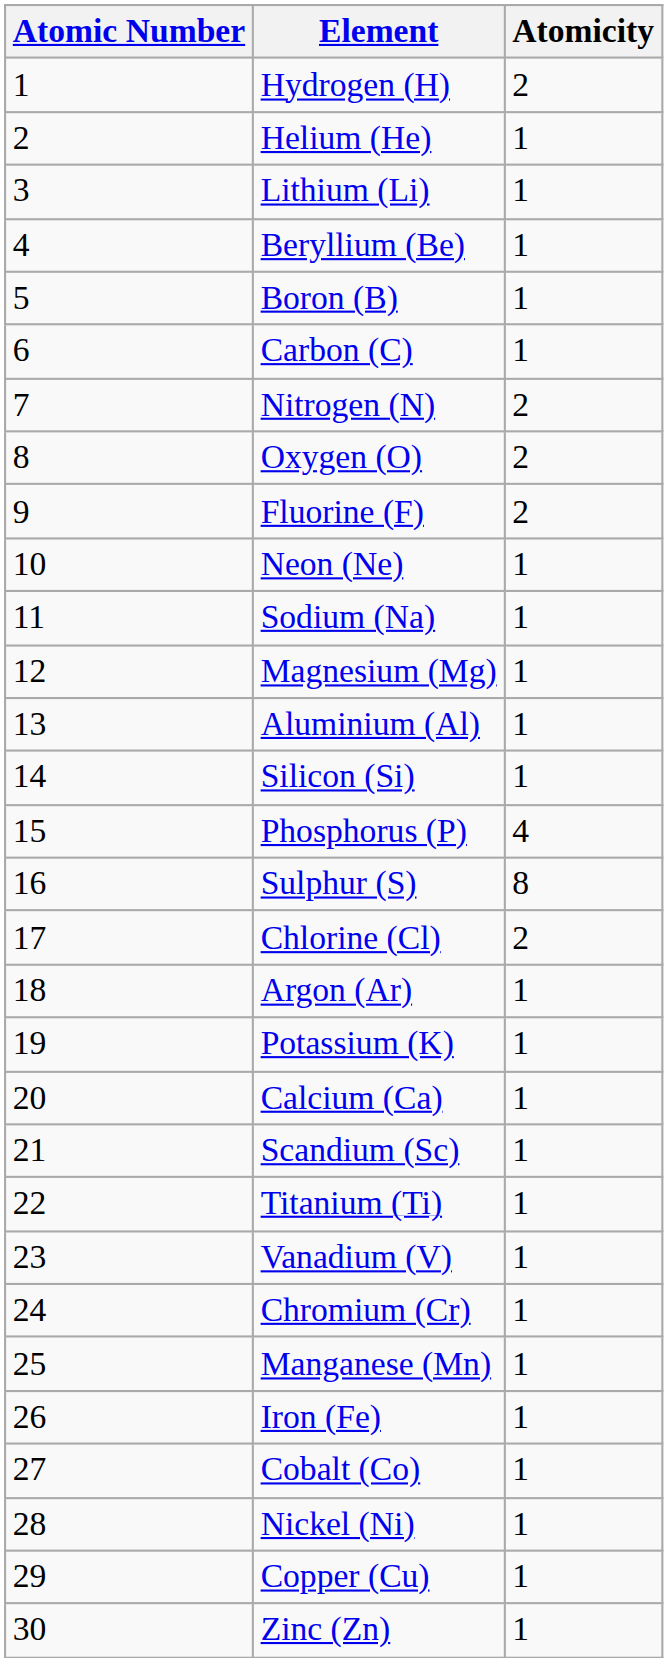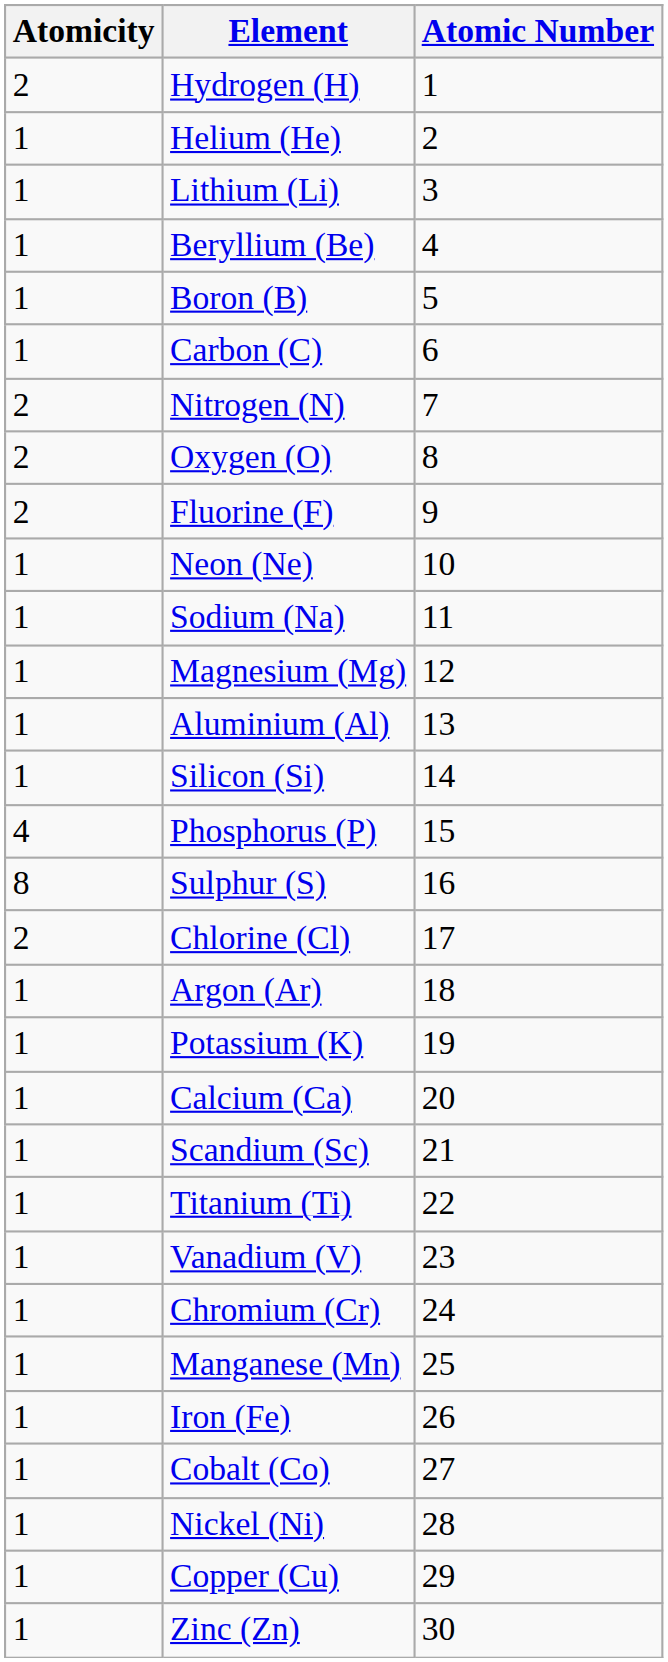columns swapped: Atomic Number <-> Atomicity
